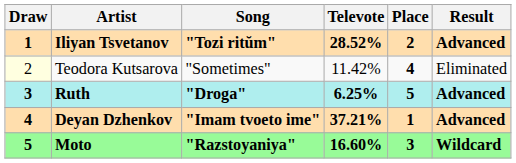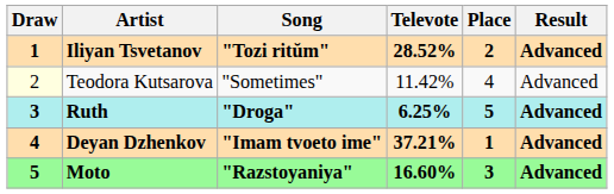Teodora Kutsarova | Place: bold -> normal
Teodora Kutsarova | Result: Eliminated -> Advanced
Moto | Result: Wildcard -> Advanced
